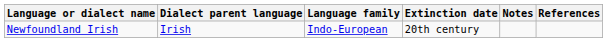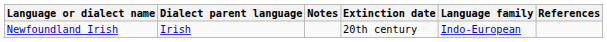columns swapped: Language family <-> Notes
